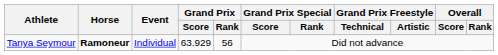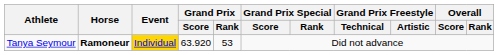Tanya Seymour | Event: no background -> gold background
Tanya Seymour | Grand Prix / Score: 63.929 -> 63.920
Tanya Seymour | Grand Prix / Rank: 56 -> 53
